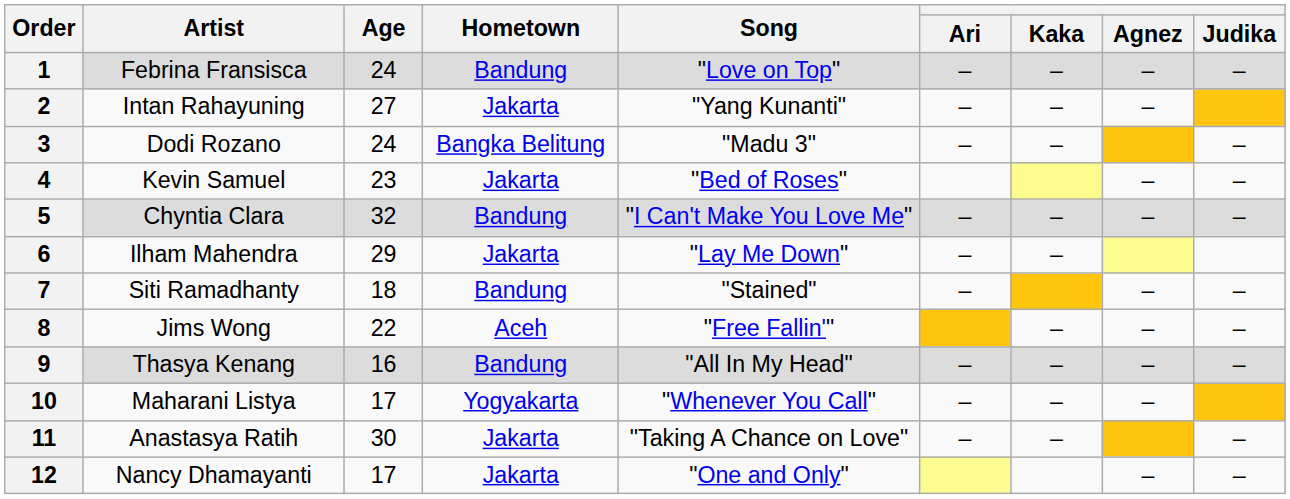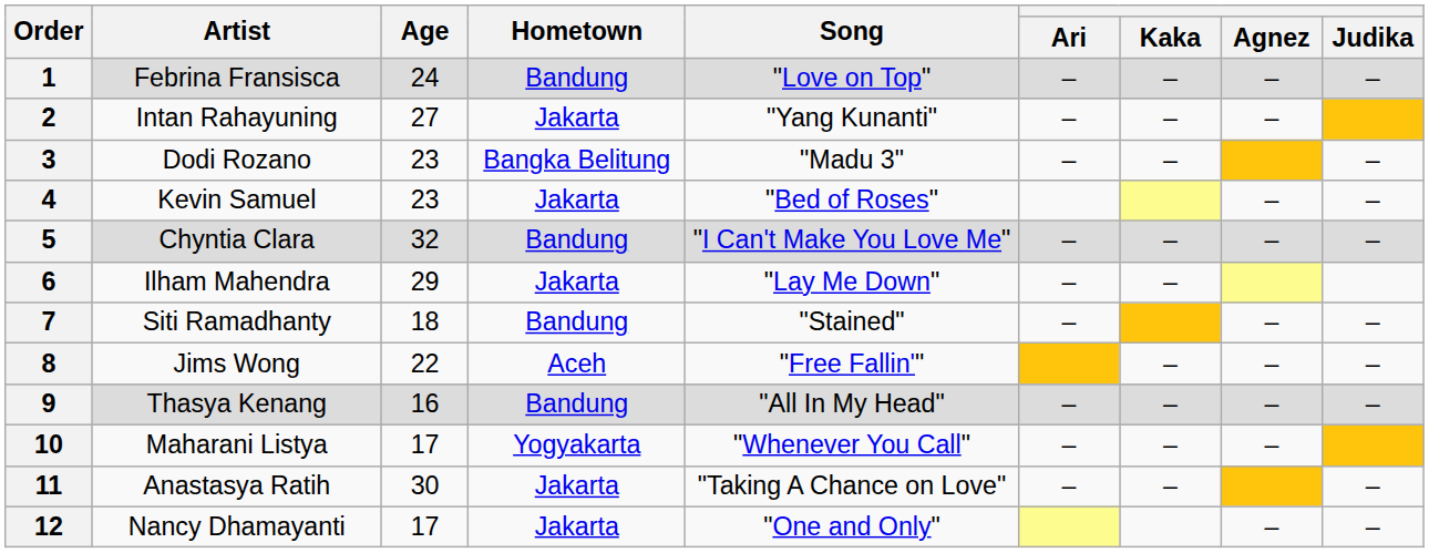3 | Age: 24 -> 23
